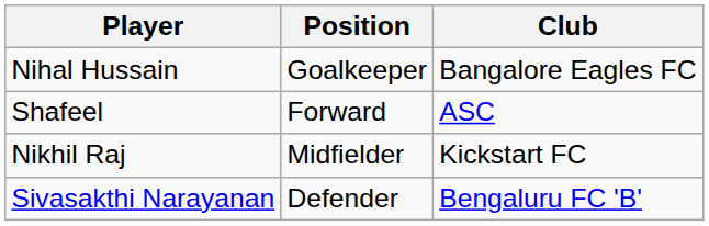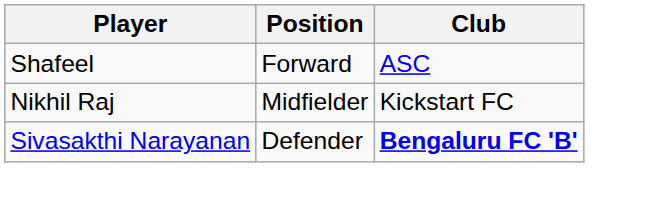- row: Nihal Hussain | Goalkeeper | Bangalore Eagles FC
Sivasakthi Narayanan | Club: normal -> bold
